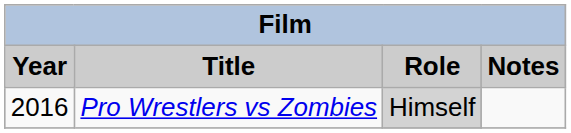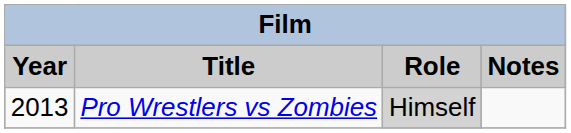Pro Wrestlers vs Zombies | Year: 2016 -> 2013
